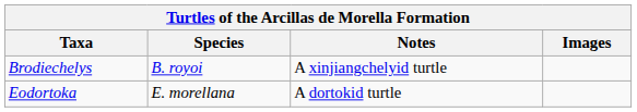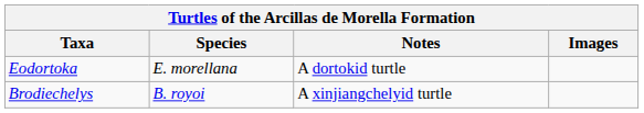rows swapped: Brodiechelys <-> Eodortoka
